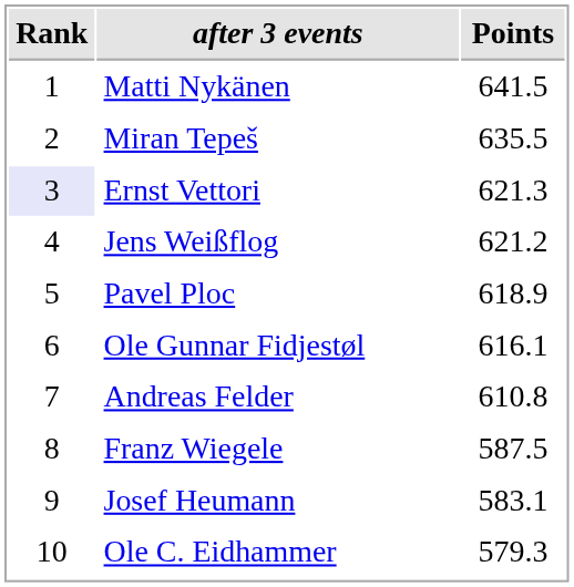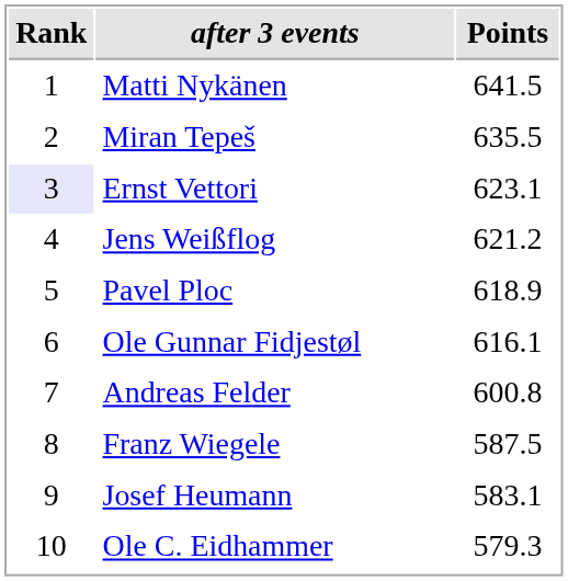Ernst Vettori | Points: 621.3 -> 623.1
Andreas Felder | Points: 610.8 -> 600.8
